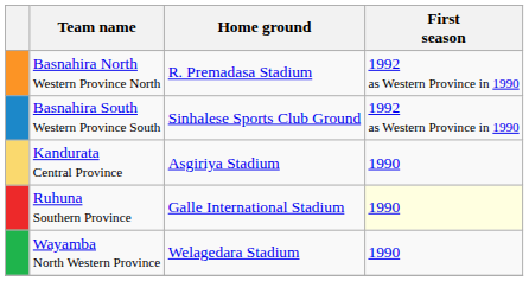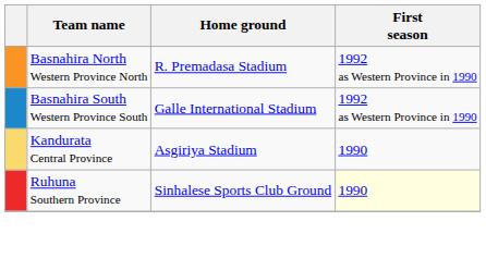Basnahira South Western Province South | Home ground: Sinhalese Sports Club Ground -> Galle International Stadium
Ruhuna Southern Province | Home ground: Galle International Stadium -> Sinhalese Sports Club Ground
- row: Wayamba North Western Province | Welagedara Stadium | 1990
